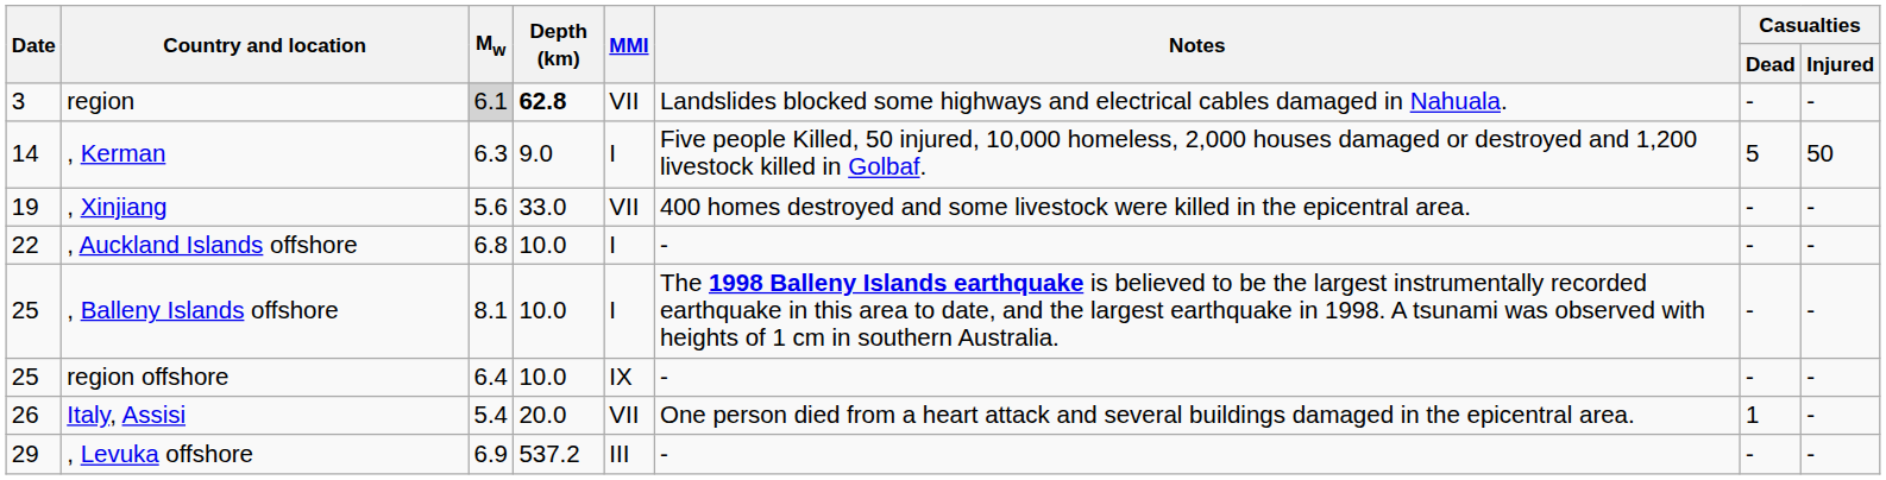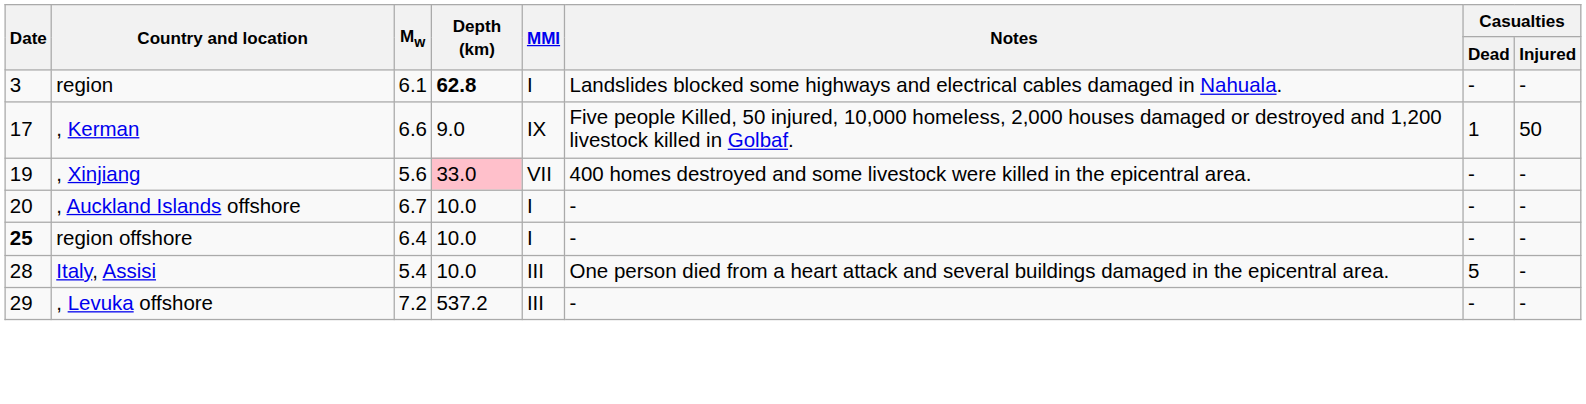region | Mw: lightgrey background -> no background
region | MMI: VII -> I
, Kerman | Date: 14 -> 17
, Kerman | Mw: 6.3 -> 6.6
, Kerman | MMI: I -> IX
, Kerman | Casualties / Dead: 5 -> 1
, Xinjiang | Depth (km): no background -> pink background
, Auckland Islands offshore | Date: 22 -> 20
, Auckland Islands offshore | Mw: 6.8 -> 6.7
- row: 25 | , Balleny Islands offshore | 8.1 | 10.0 | I | The 1998 Balleny Islands earthquake is believed to be the largest instrumentally recorded earthquake in this area to date, and the largest earthquake in 1998. A tsunami was observed with heights of 1 cm in southern Australia. | - | -
region offshore | Date: normal -> bold
region offshore | MMI: IX -> I
Italy, Assisi | Date: 26 -> 28
Italy, Assisi | Depth (km): 20.0 -> 10.0
Italy, Assisi | MMI: VII -> III
Italy, Assisi | Casualties / Dead: 1 -> 5
, Levuka offshore | Mw: 6.9 -> 7.2
